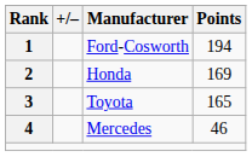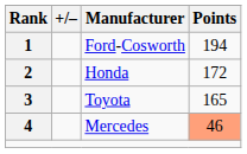Honda | Points: 169 -> 172
Mercedes | Points: no background -> lightsalmon background
